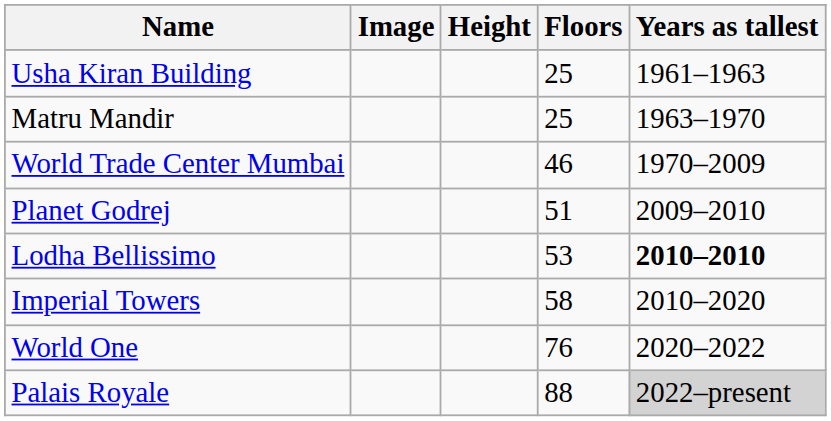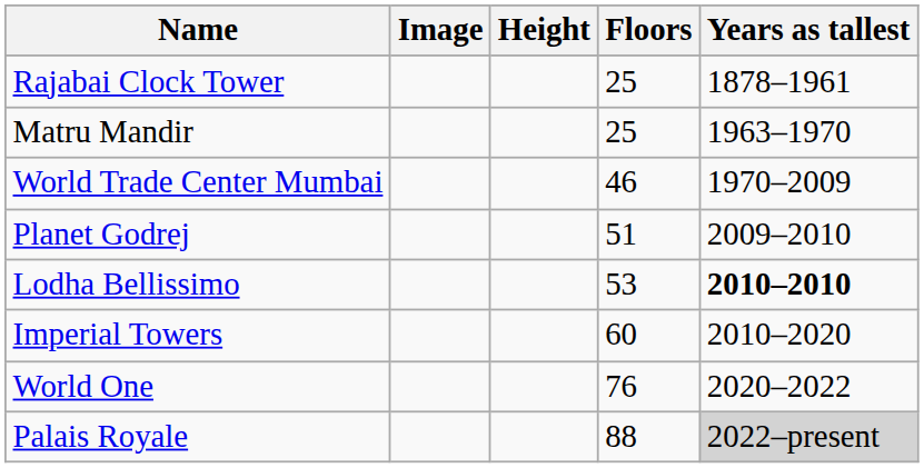+ row: Rajabai Clock Tower | 25 | 1878–1961
- row: Usha Kiran Building | 25 | 1961–1963
Imperial Towers | Floors: 58 -> 60
